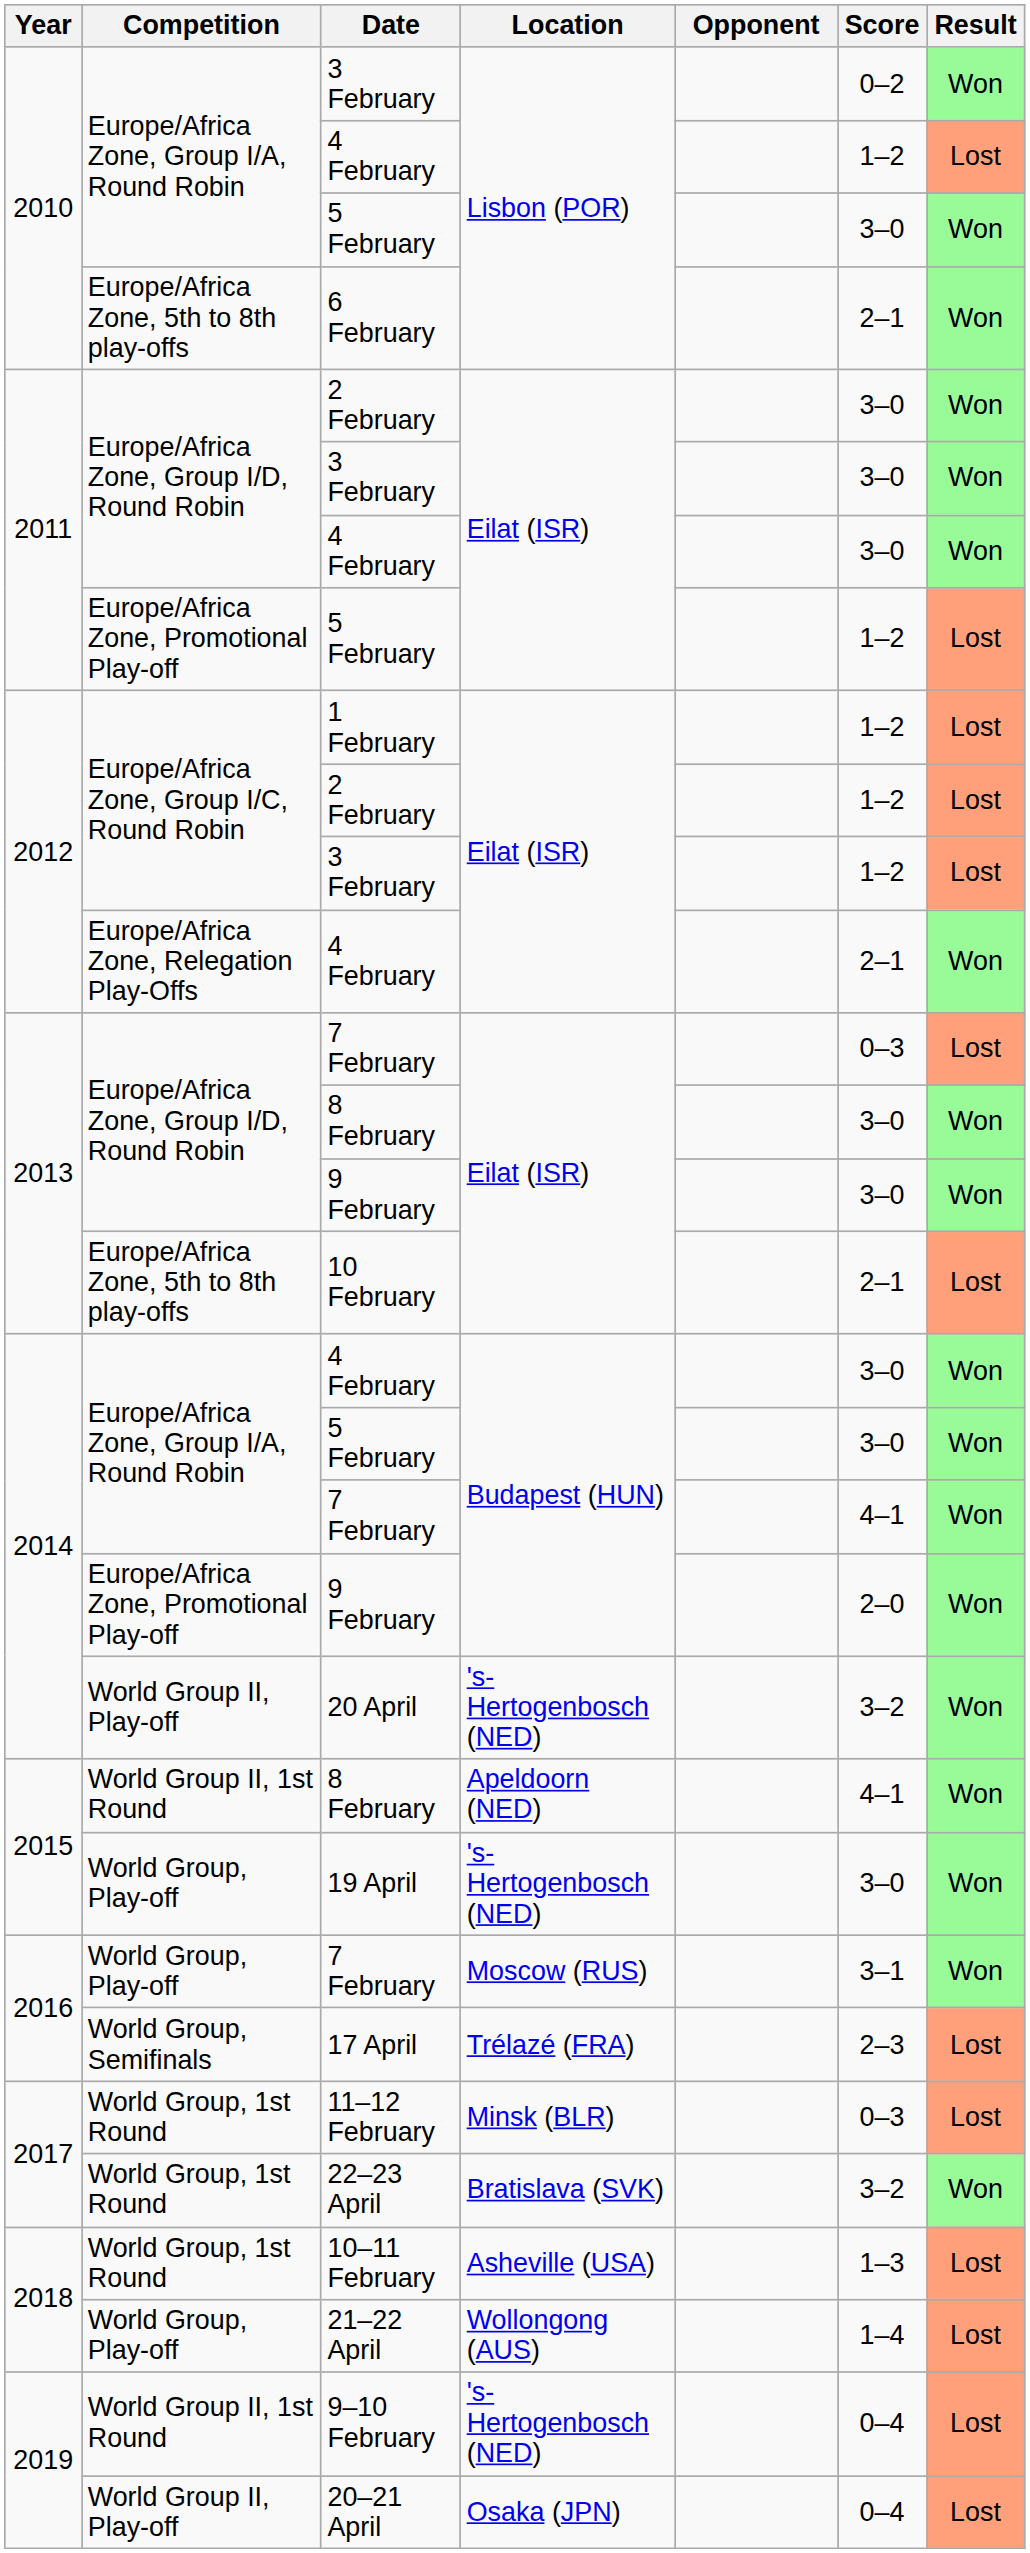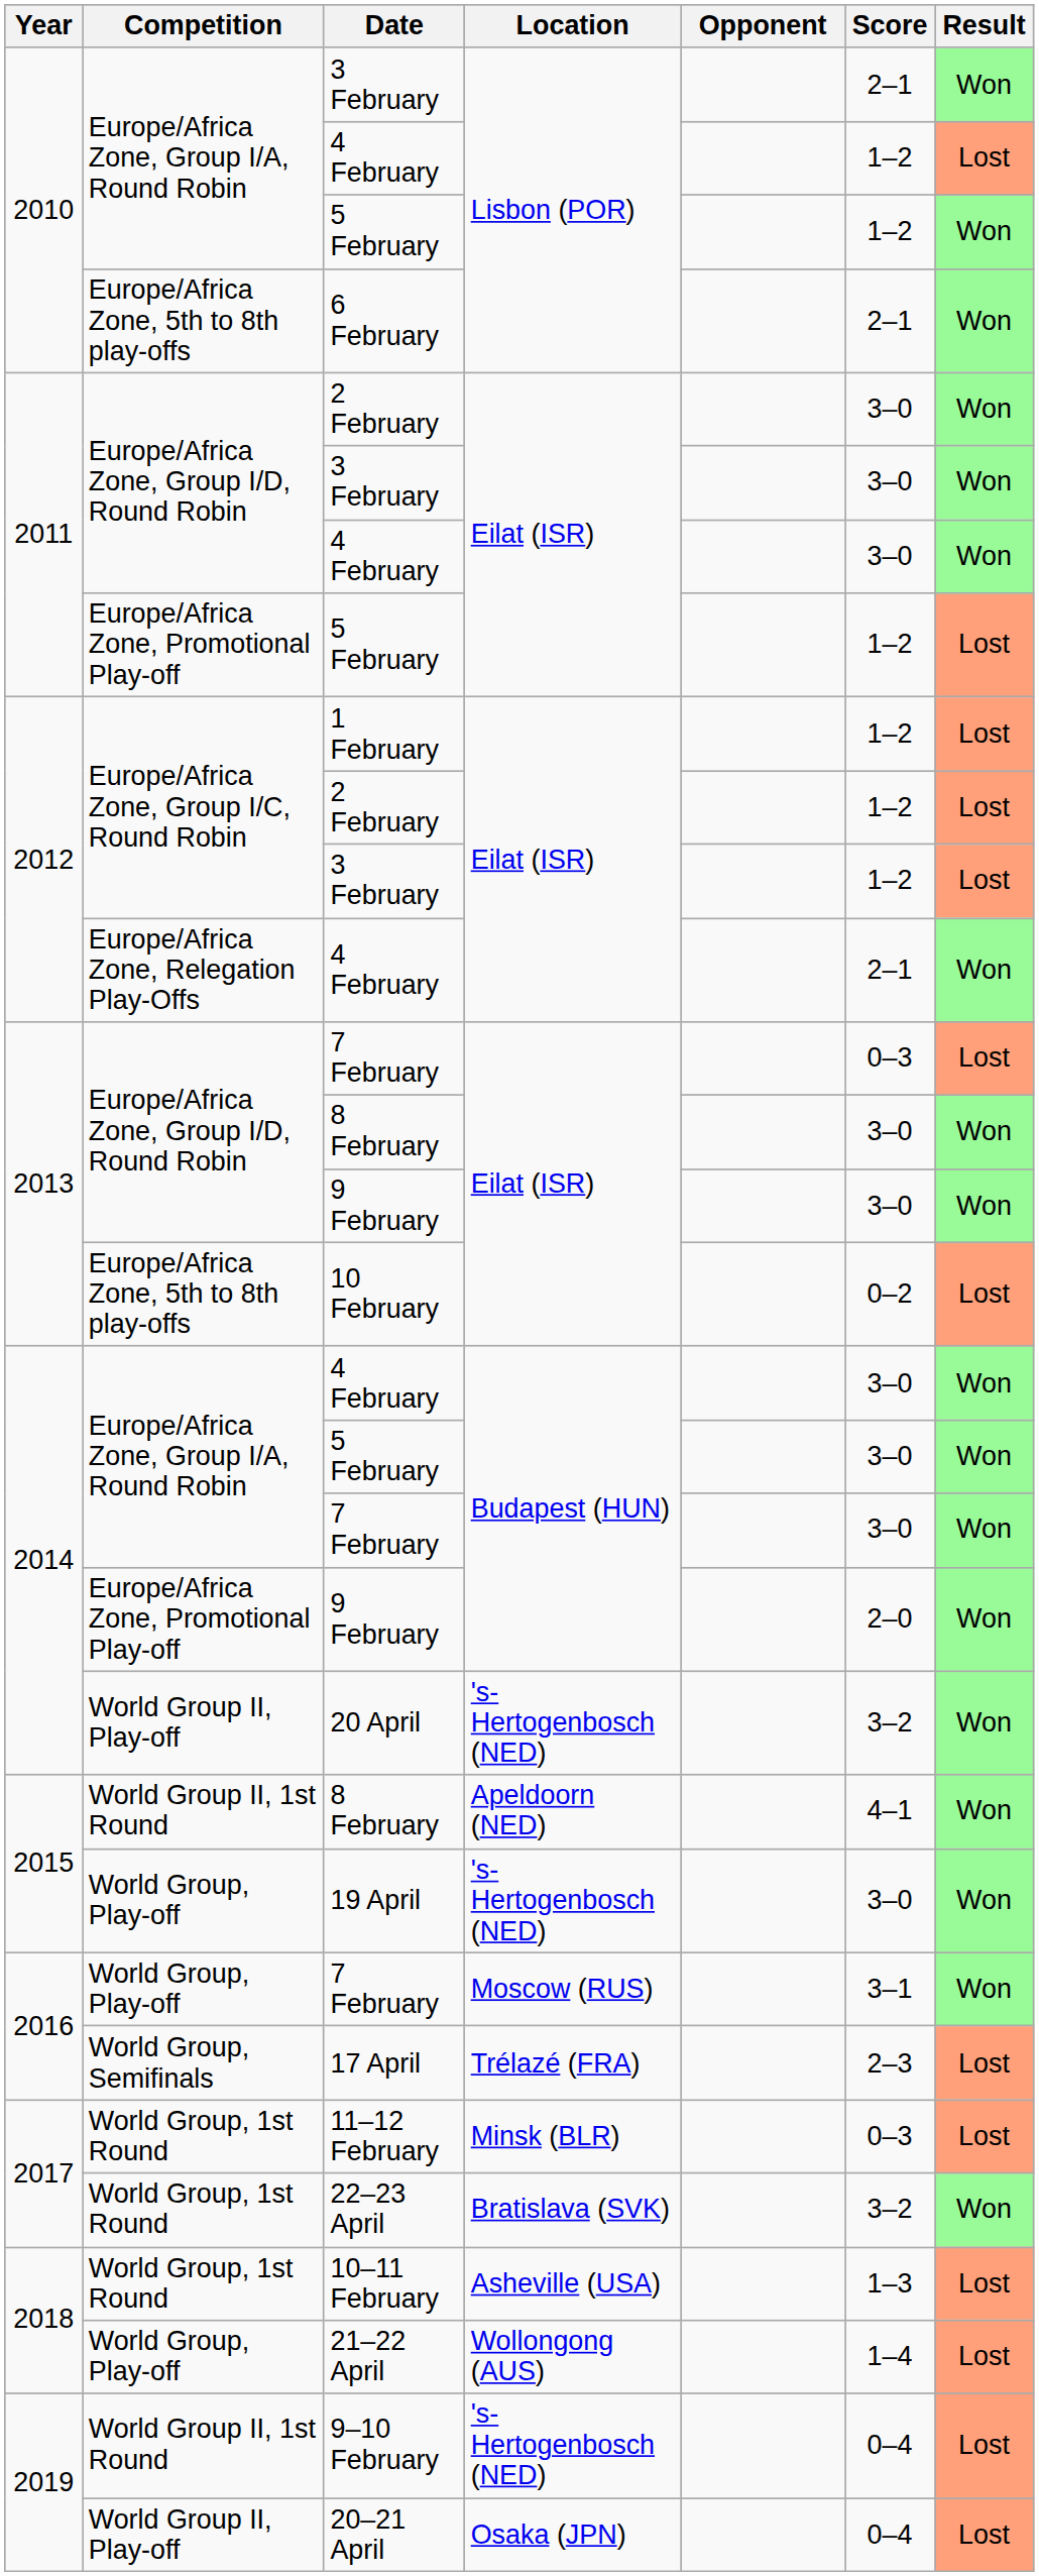2010 / 3 February | Score: 0–2 -> 2–1
2010 / 5 February | Score: 3–0 -> 1–2
10 February | Score: 2–1 -> 0–2
2014 / 7 February | Score: 4–1 -> 3–0
